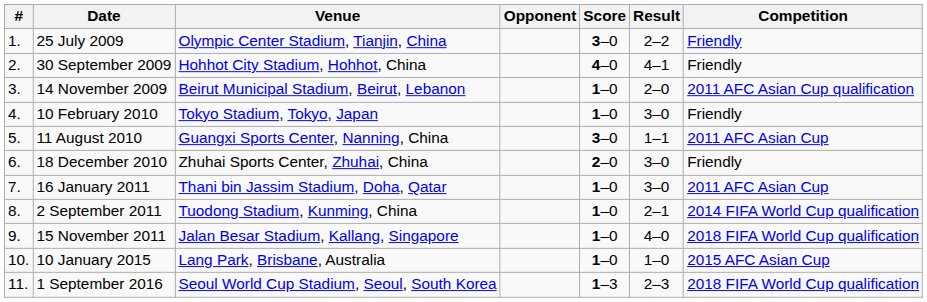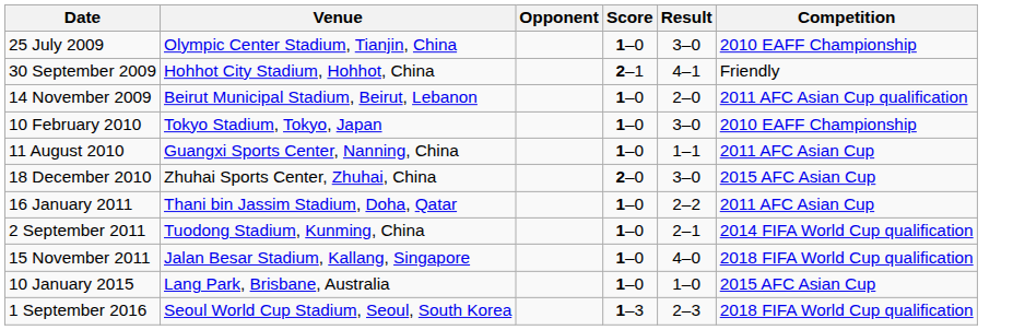- column: # | 1. | 2. | 3. | 4. | 5. | 6. | 7. | 8. | 9. | 10. | 11.
25 July 2009 | Score: 3–0 -> 1–0
25 July 2009 | Result: 2–2 -> 3–0
25 July 2009 | Competition: Friendly -> 2010 EAFF Championship
30 September 2009 | Score: 4–0 -> 2–1
10 February 2010 | Competition: Friendly -> 2010 EAFF Championship
11 August 2010 | Score: 3–0 -> 1–0
18 December 2010 | Competition: Friendly -> 2015 AFC Asian Cup
16 January 2011 | Result: 3–0 -> 2–2
